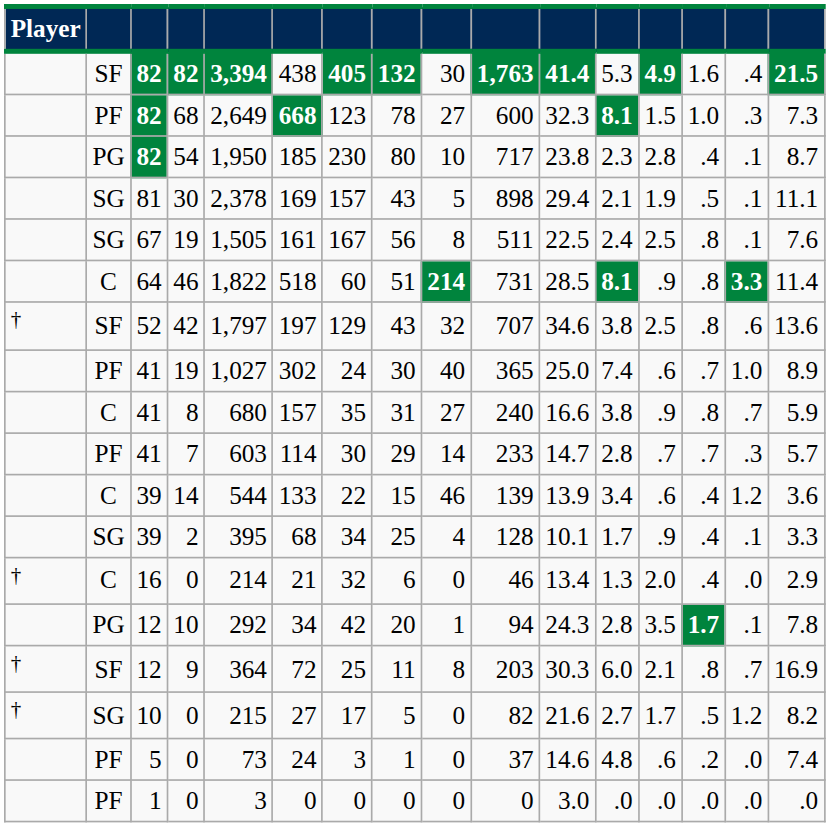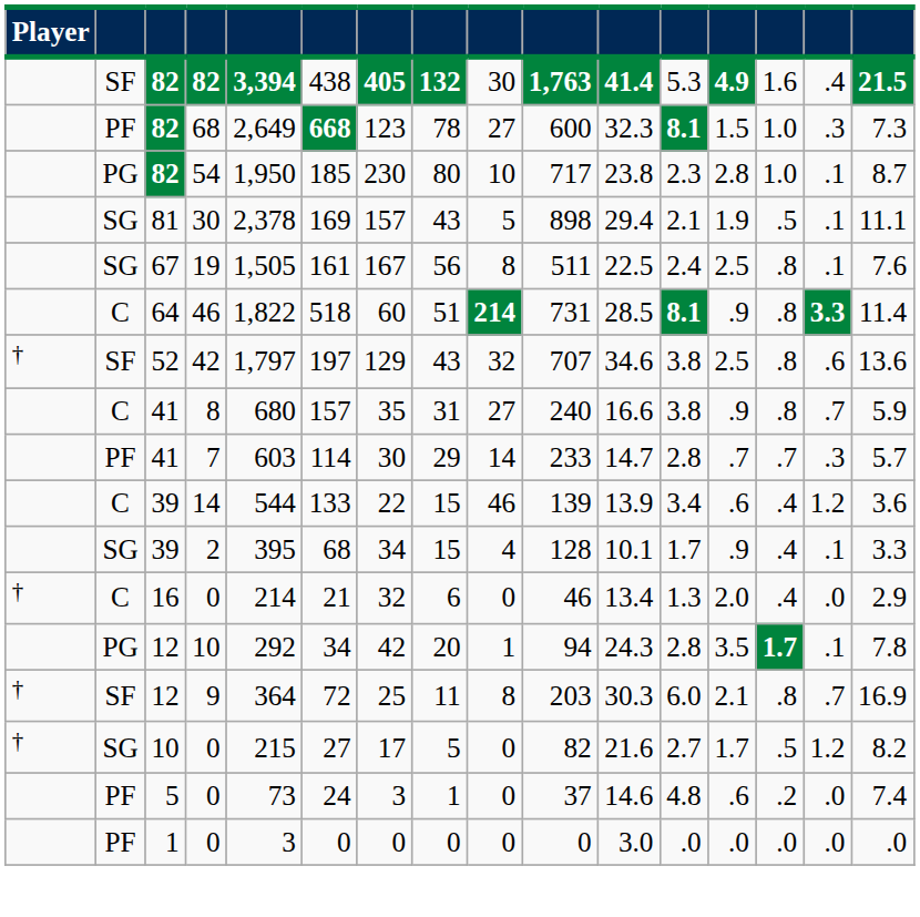54 | column 14: .4 -> 1.0
- row: PF | 41 | 19 | 1,027 | 302 | 24 | 30 | 40 | 365 | 25.0 | 7.4 | .6 | .7 | 1.0 | 8.9
2 | column 8: 25 -> 15
